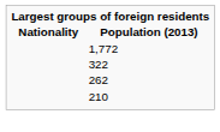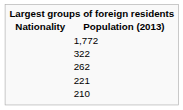+ row: 221
